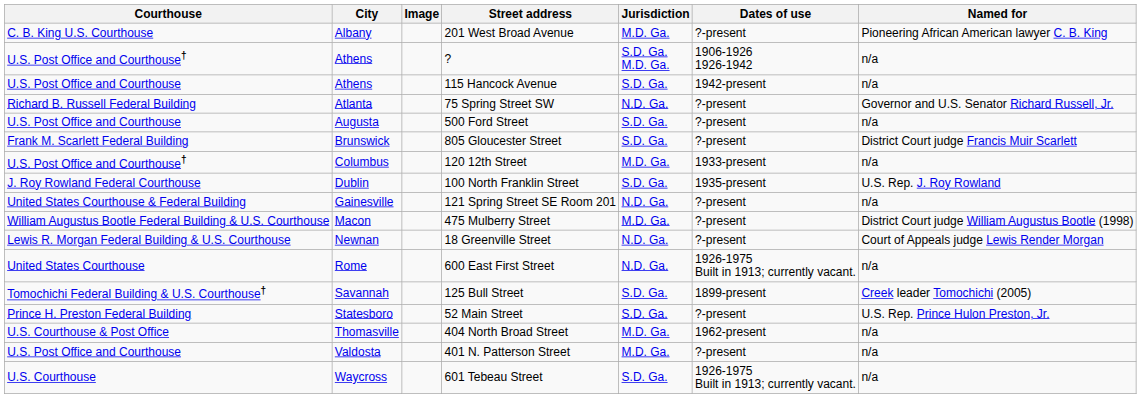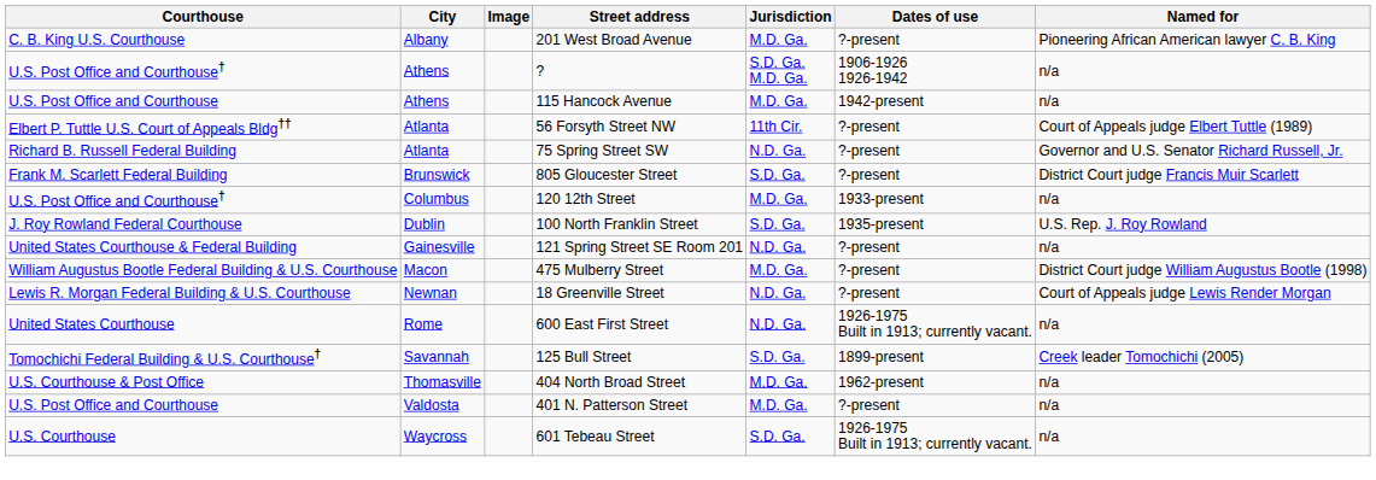115 Hancock Avenue | Jurisdiction: S.D. Ga. -> M.D. Ga.
+ row: Elbert P. Tuttle U.S. Court of Appeals Bldg†† | Atlanta | 56 Forsyth Street NW | 11th Cir. | ?-present | Court of Appeals judge Elbert Tuttle (1989)
- row: U.S. Post Office and Courthouse | Augusta | 500 Ford Street | S.D. Ga. | ?-present | n/a
- row: Prince H. Preston Federal Building | Statesboro | 52 Main Street | S.D. Ga. | ?-present | U.S. Rep. Prince Hulon Preston, Jr.
